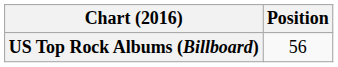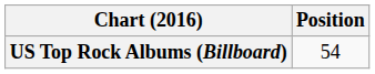US Top Rock Albums (Billboard) | Position: 56 -> 54
